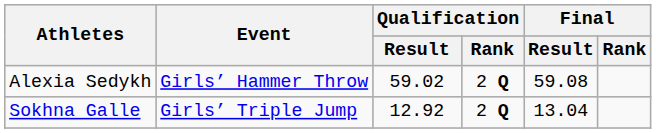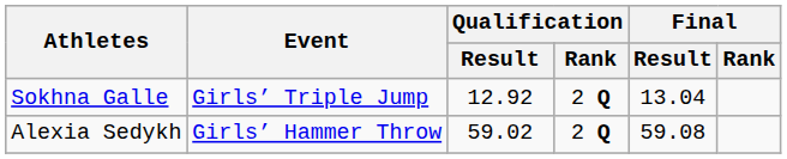rows swapped: Alexia Sedykh <-> Sokhna Galle
